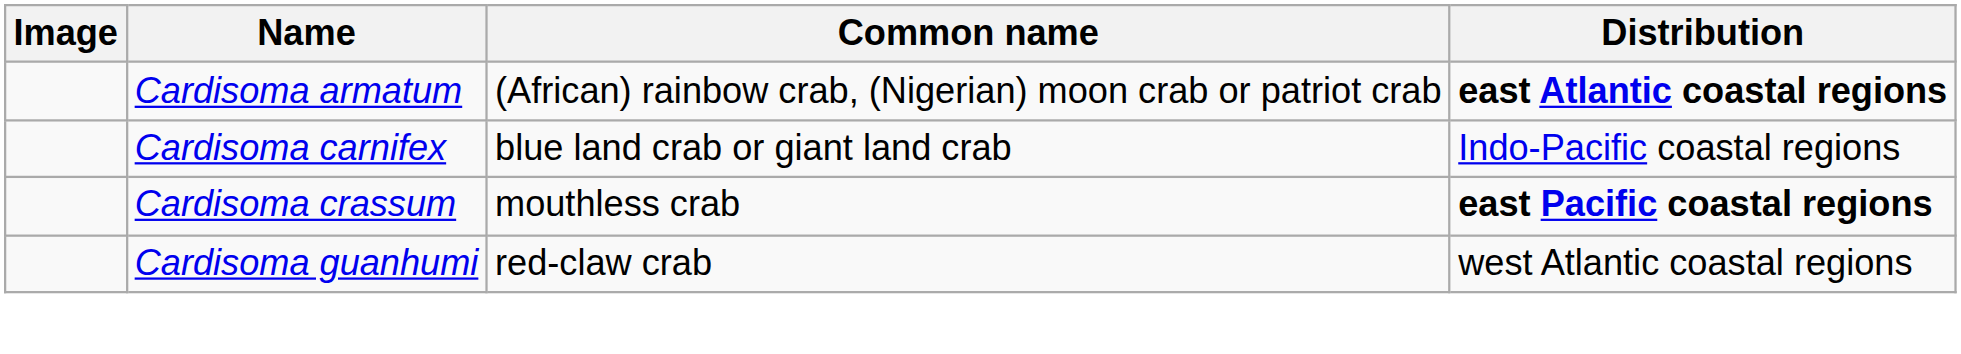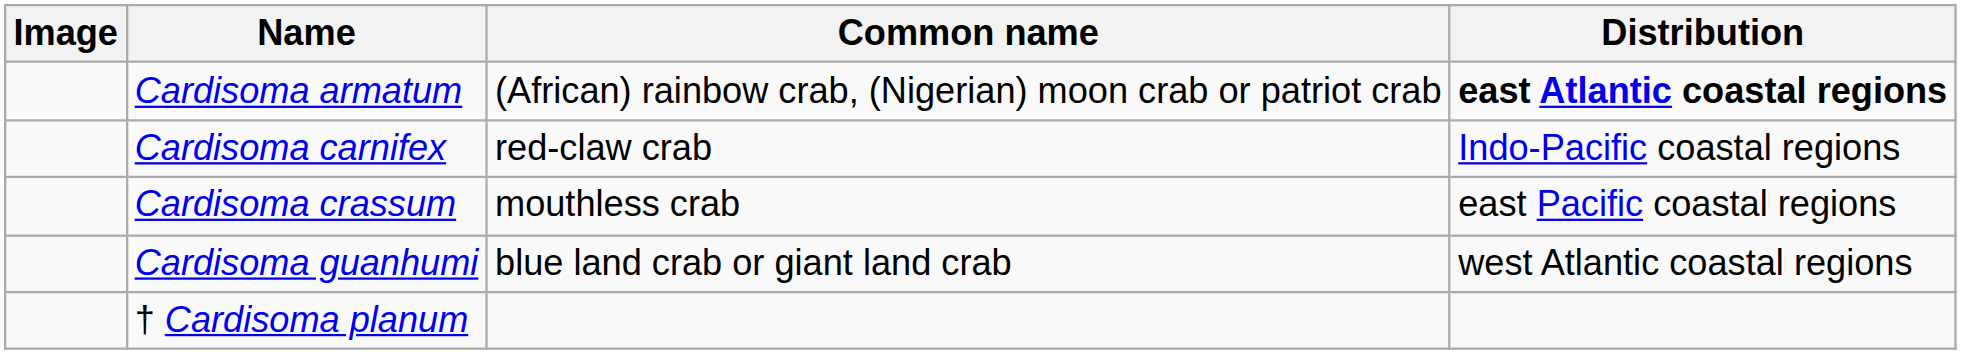Cardisoma carnifex | Common name: blue land crab or giant land crab -> red-claw crab
Cardisoma crassum | Distribution: bold -> normal
Cardisoma guanhumi | Common name: red-claw crab -> blue land crab or giant land crab
+ row: † Cardisoma planum
